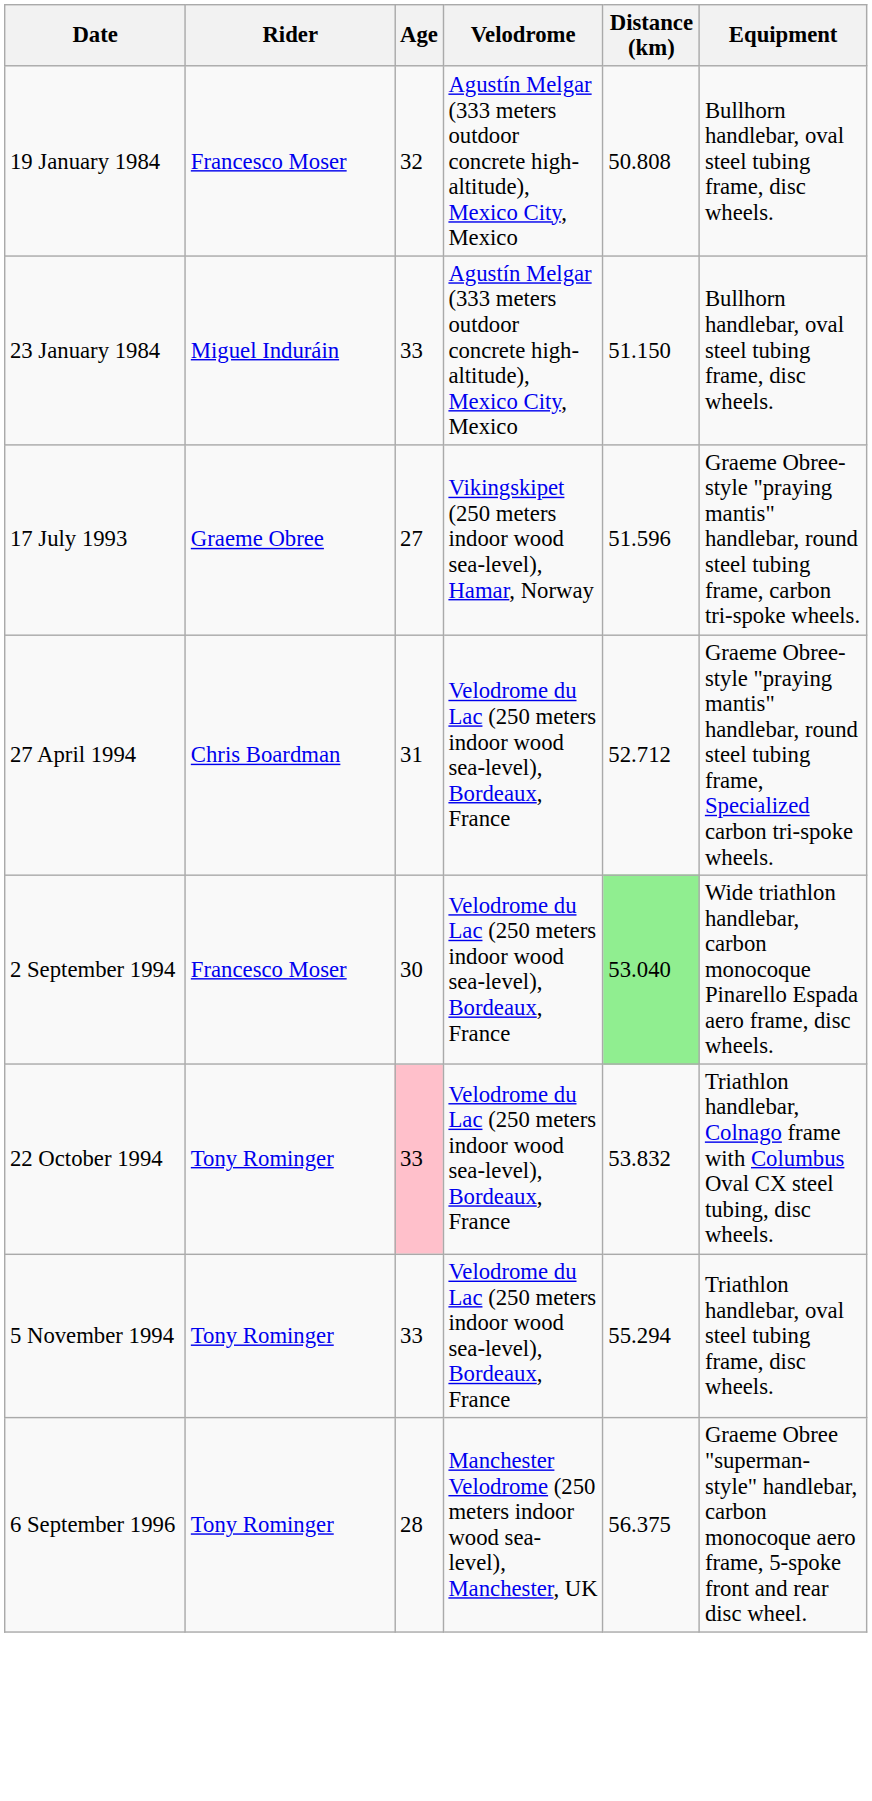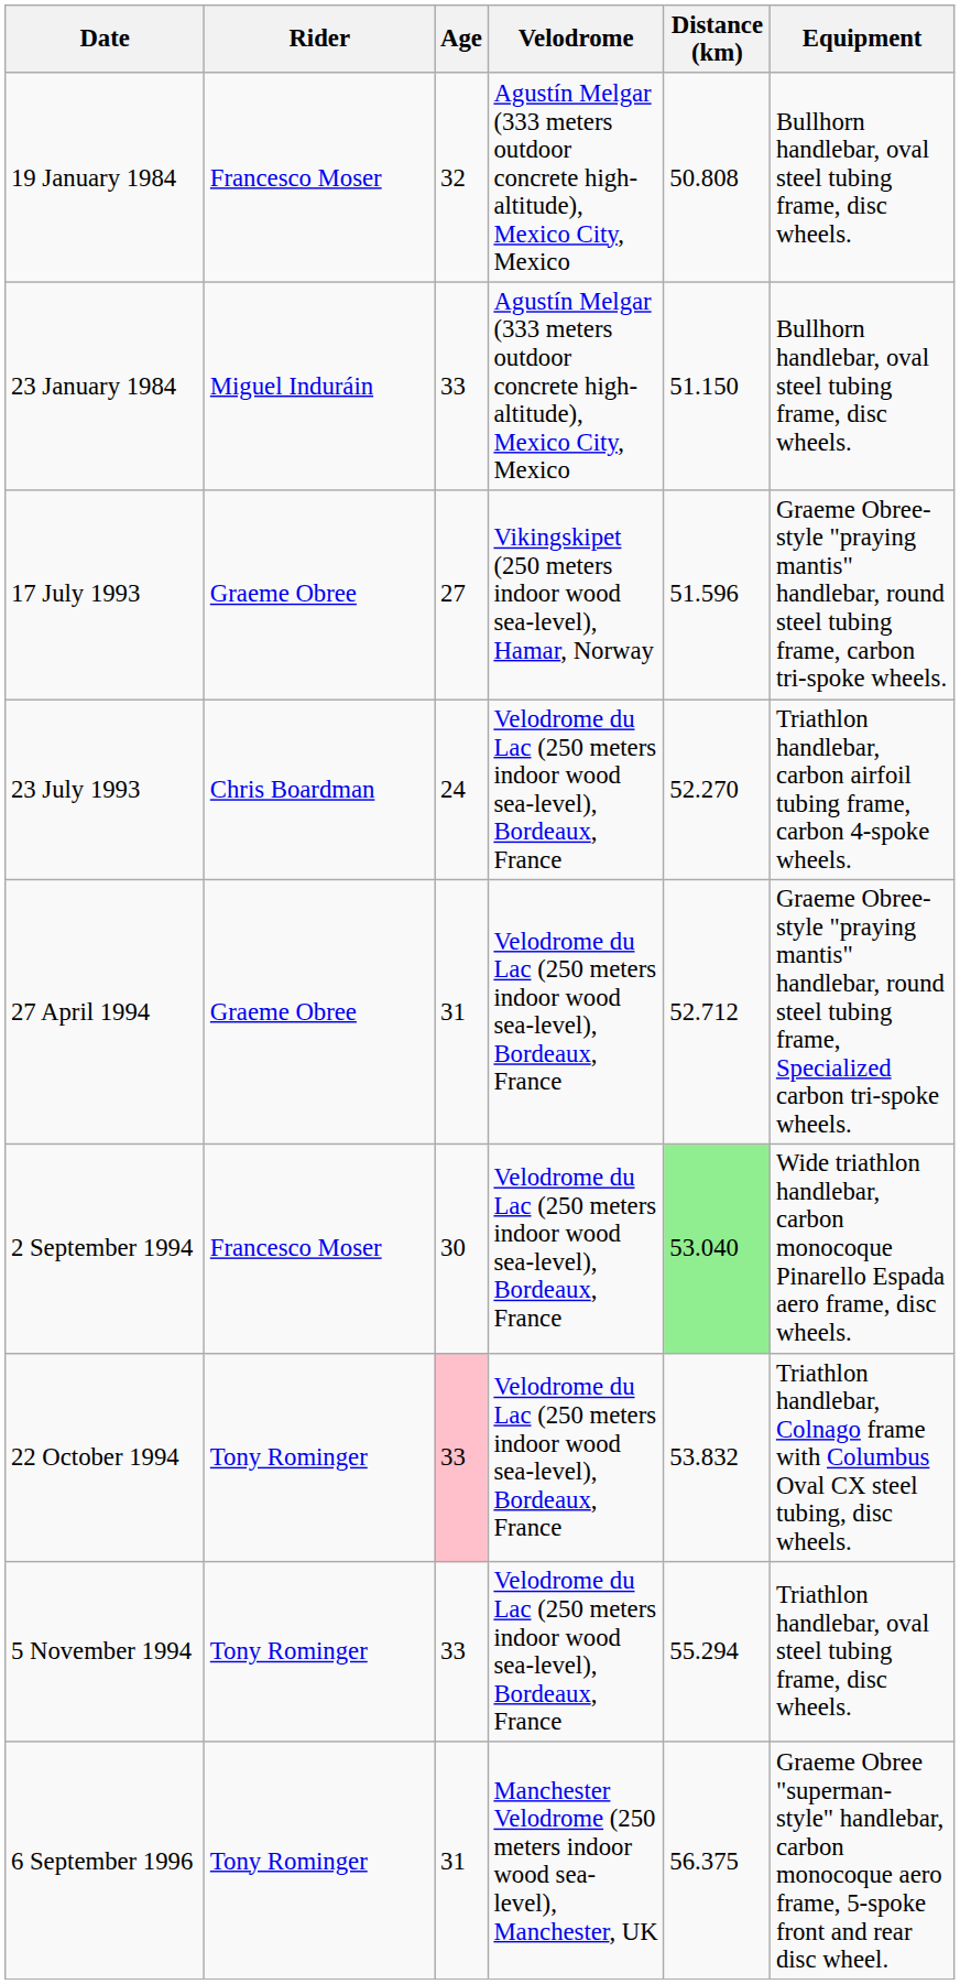+ row: 23 July 1993 | Chris Boardman | 24 | Velodrome du Lac (250 meters indoor wood sea-level), Bordeaux, France | 52.270 | Triathlon handlebar, carbon airfoil tubing frame, carbon 4-spoke wheels.
27 April 1994 | Rider: Chris Boardman -> Graeme Obree
6 September 1996 | Age: 28 -> 31
